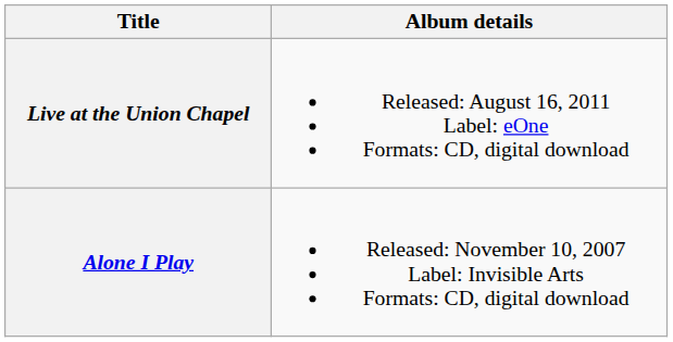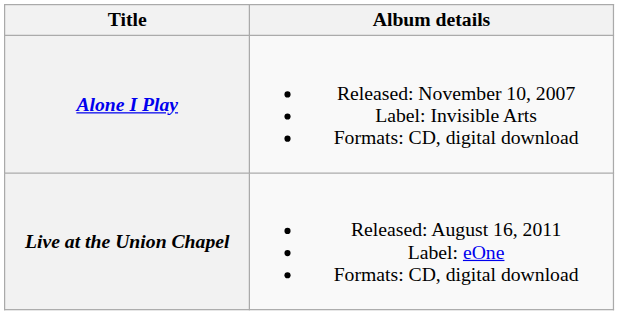rows swapped: Alone I Play <-> Live at the Union Chapel
